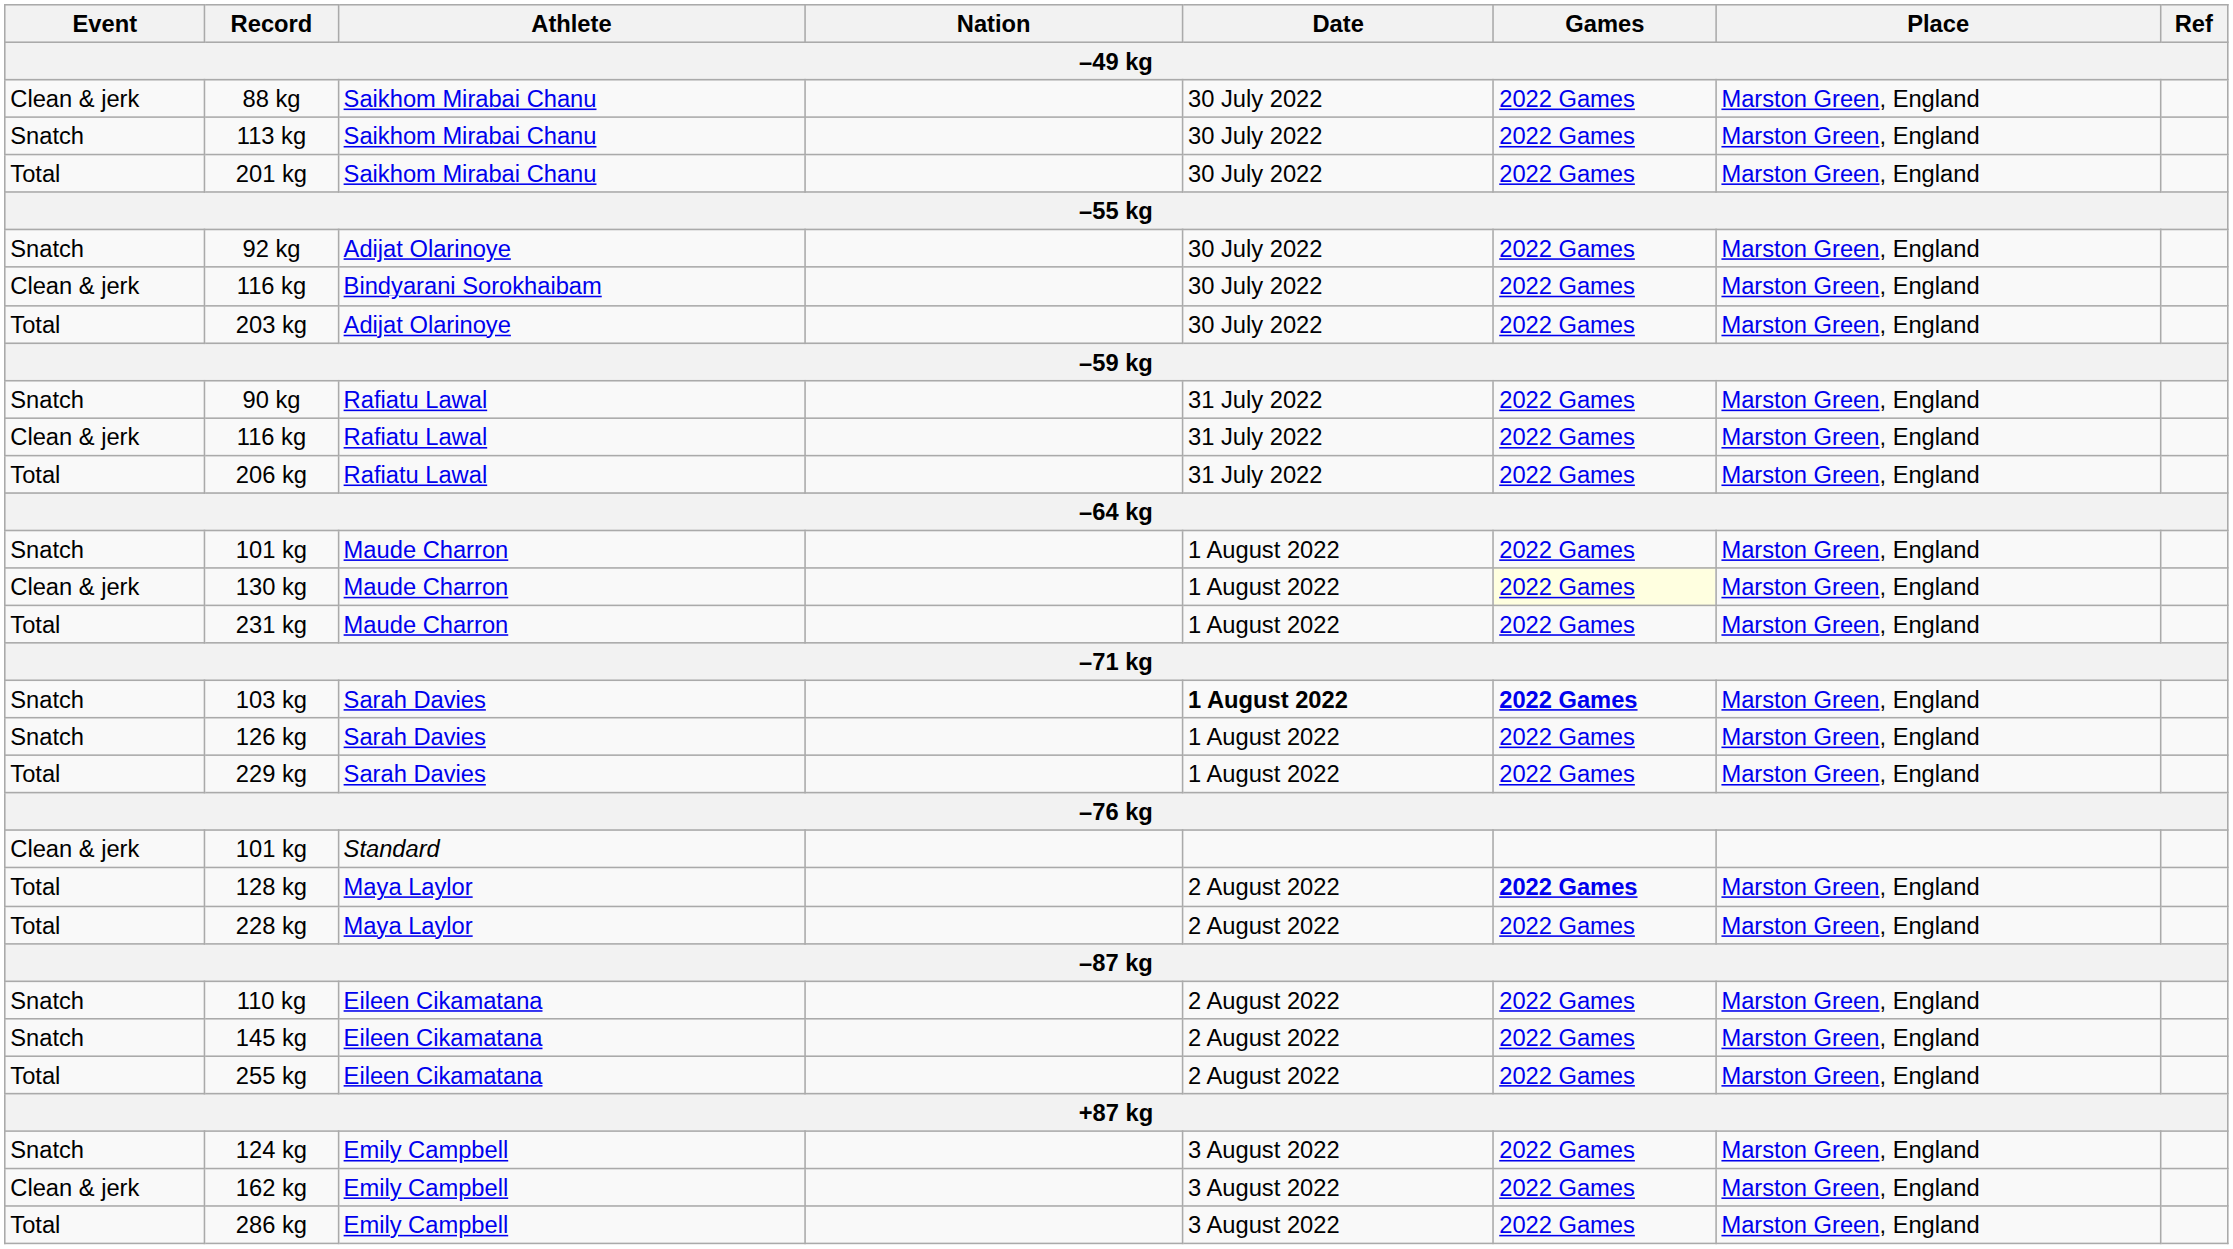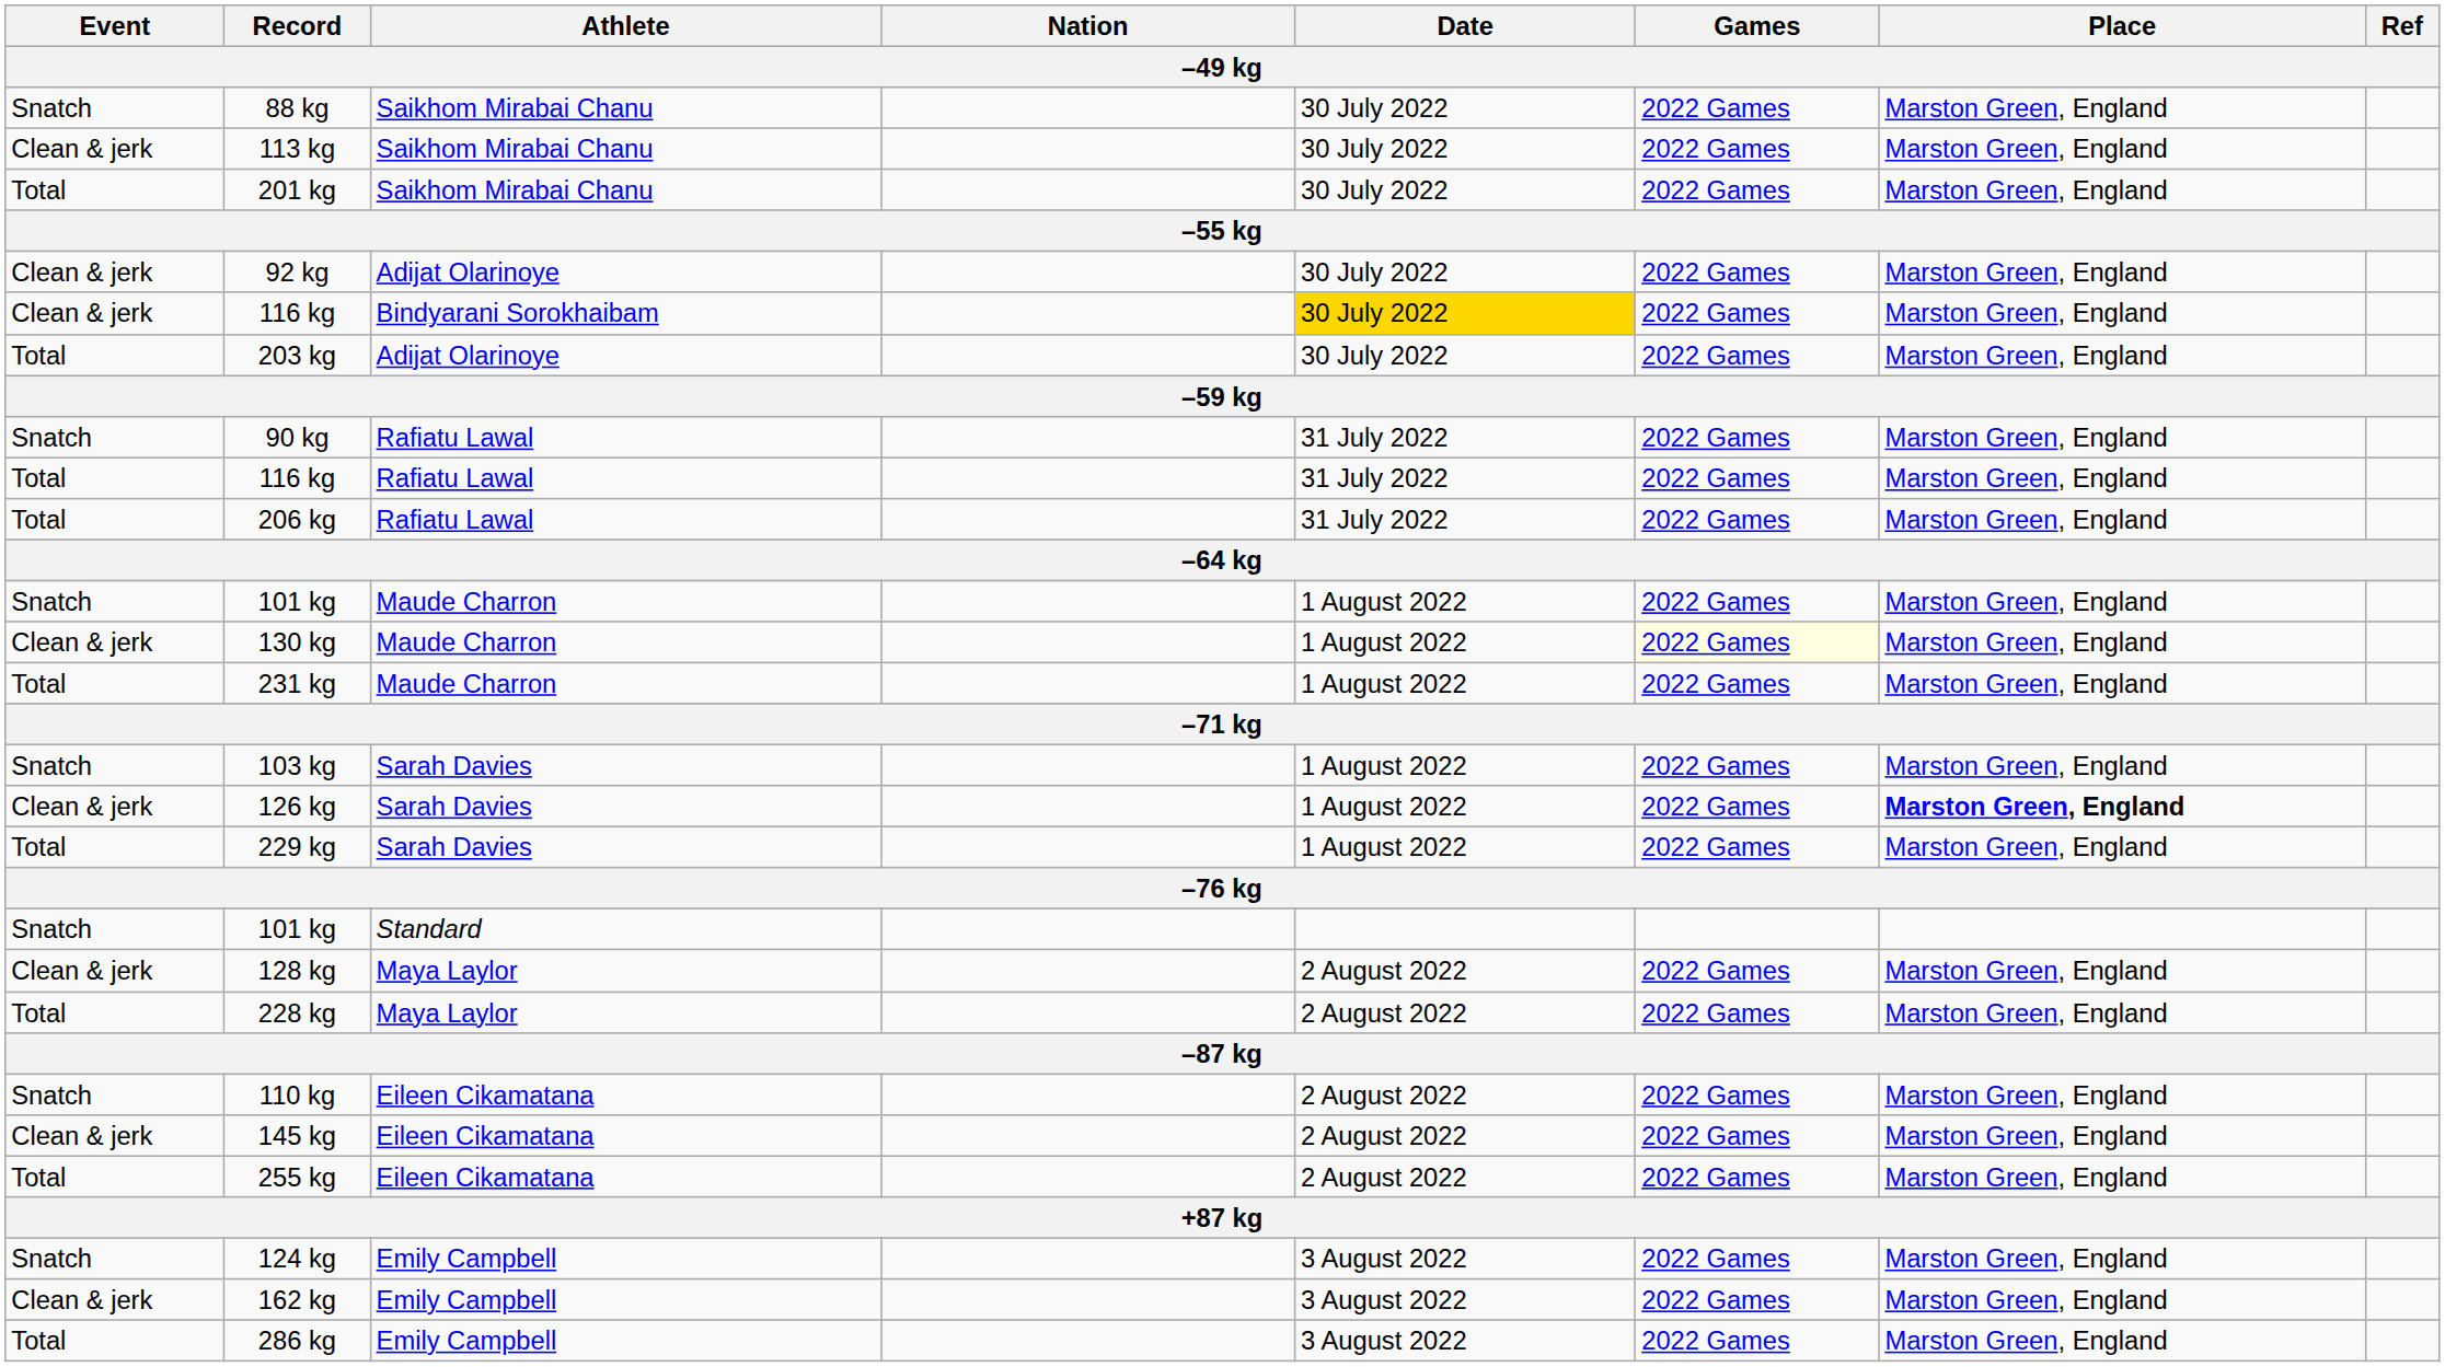88 kg | Event: Clean & jerk -> Snatch
113 kg | Event: Snatch -> Clean & jerk
92 kg | Event: Snatch -> Clean & jerk
116 kg / Bindyarani Sorokhaibam | Date: no background -> gold background
116 kg / Rafiatu Lawal | Event: Clean & jerk -> Total
103 kg | Date: bold -> normal
103 kg | Games: bold -> normal
126 kg | Event: Snatch -> Clean & jerk
126 kg | Place: normal -> bold
101 kg / Standard | Event: Clean & jerk -> Snatch
128 kg | Event: Total -> Clean & jerk
128 kg | Games: bold -> normal
145 kg | Event: Snatch -> Clean & jerk
